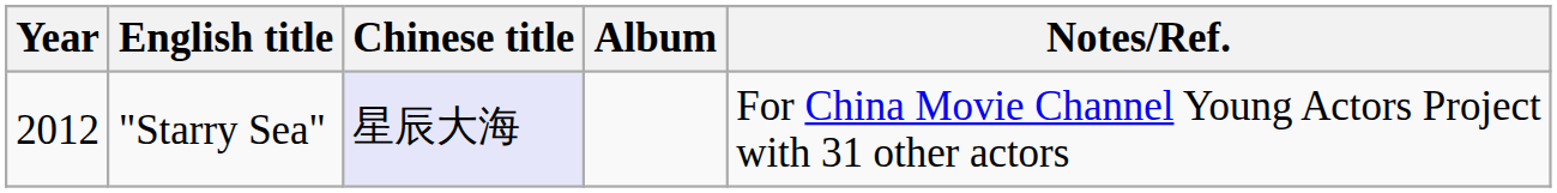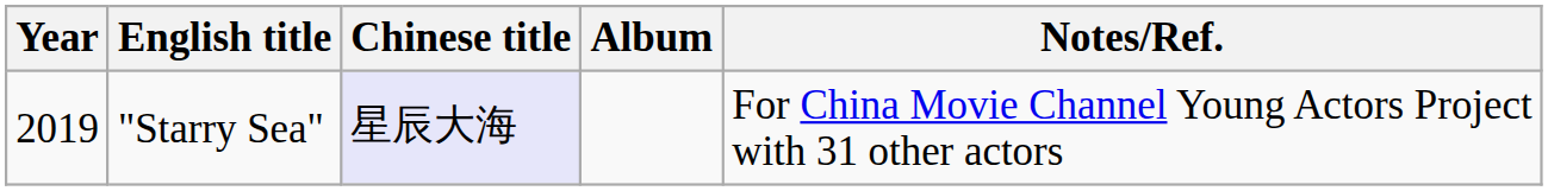"Starry Sea" | Year: 2012 -> 2019
